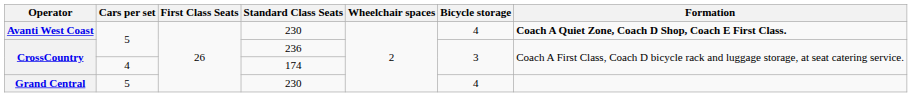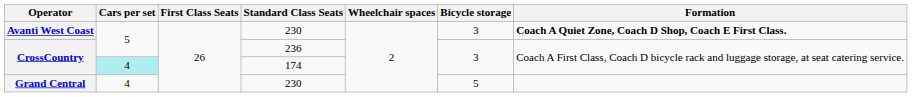Avanti West Coast | Bicycle storage: 4 -> 3
CrossCountry / 174 | Cars per set: no background -> paleturquoise background
Grand Central | Cars per set: 5 -> 4
Grand Central | Bicycle storage: 4 -> 5
